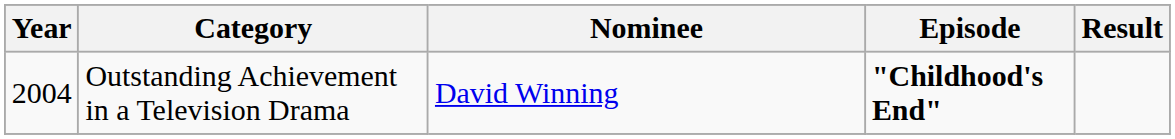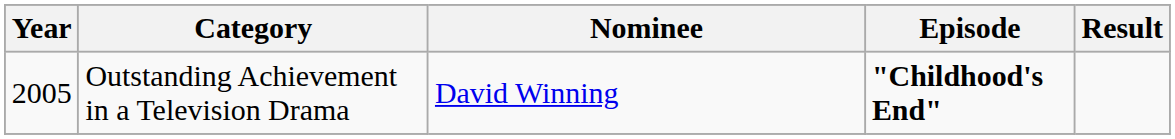Outstanding Achievement in a Television Drama | Year: 2004 -> 2005
